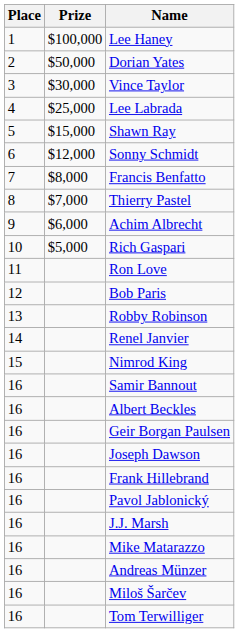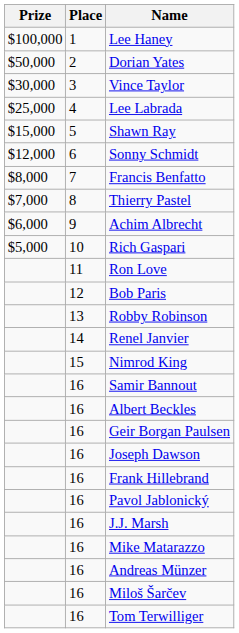columns swapped: Place <-> Prize
